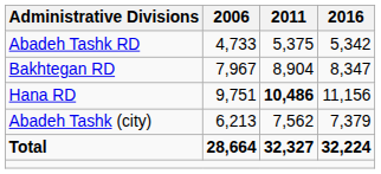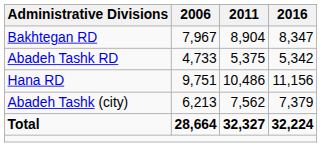rows swapped: Abadeh Tashk RD <-> Bakhtegan RD
Hana RD | 2011: bold -> normal
